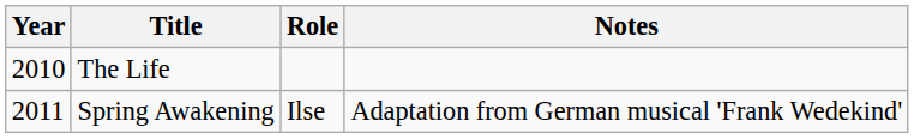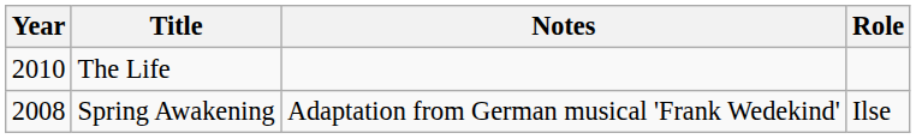columns swapped: Role <-> Notes
Spring Awakening | Year: 2011 -> 2008
